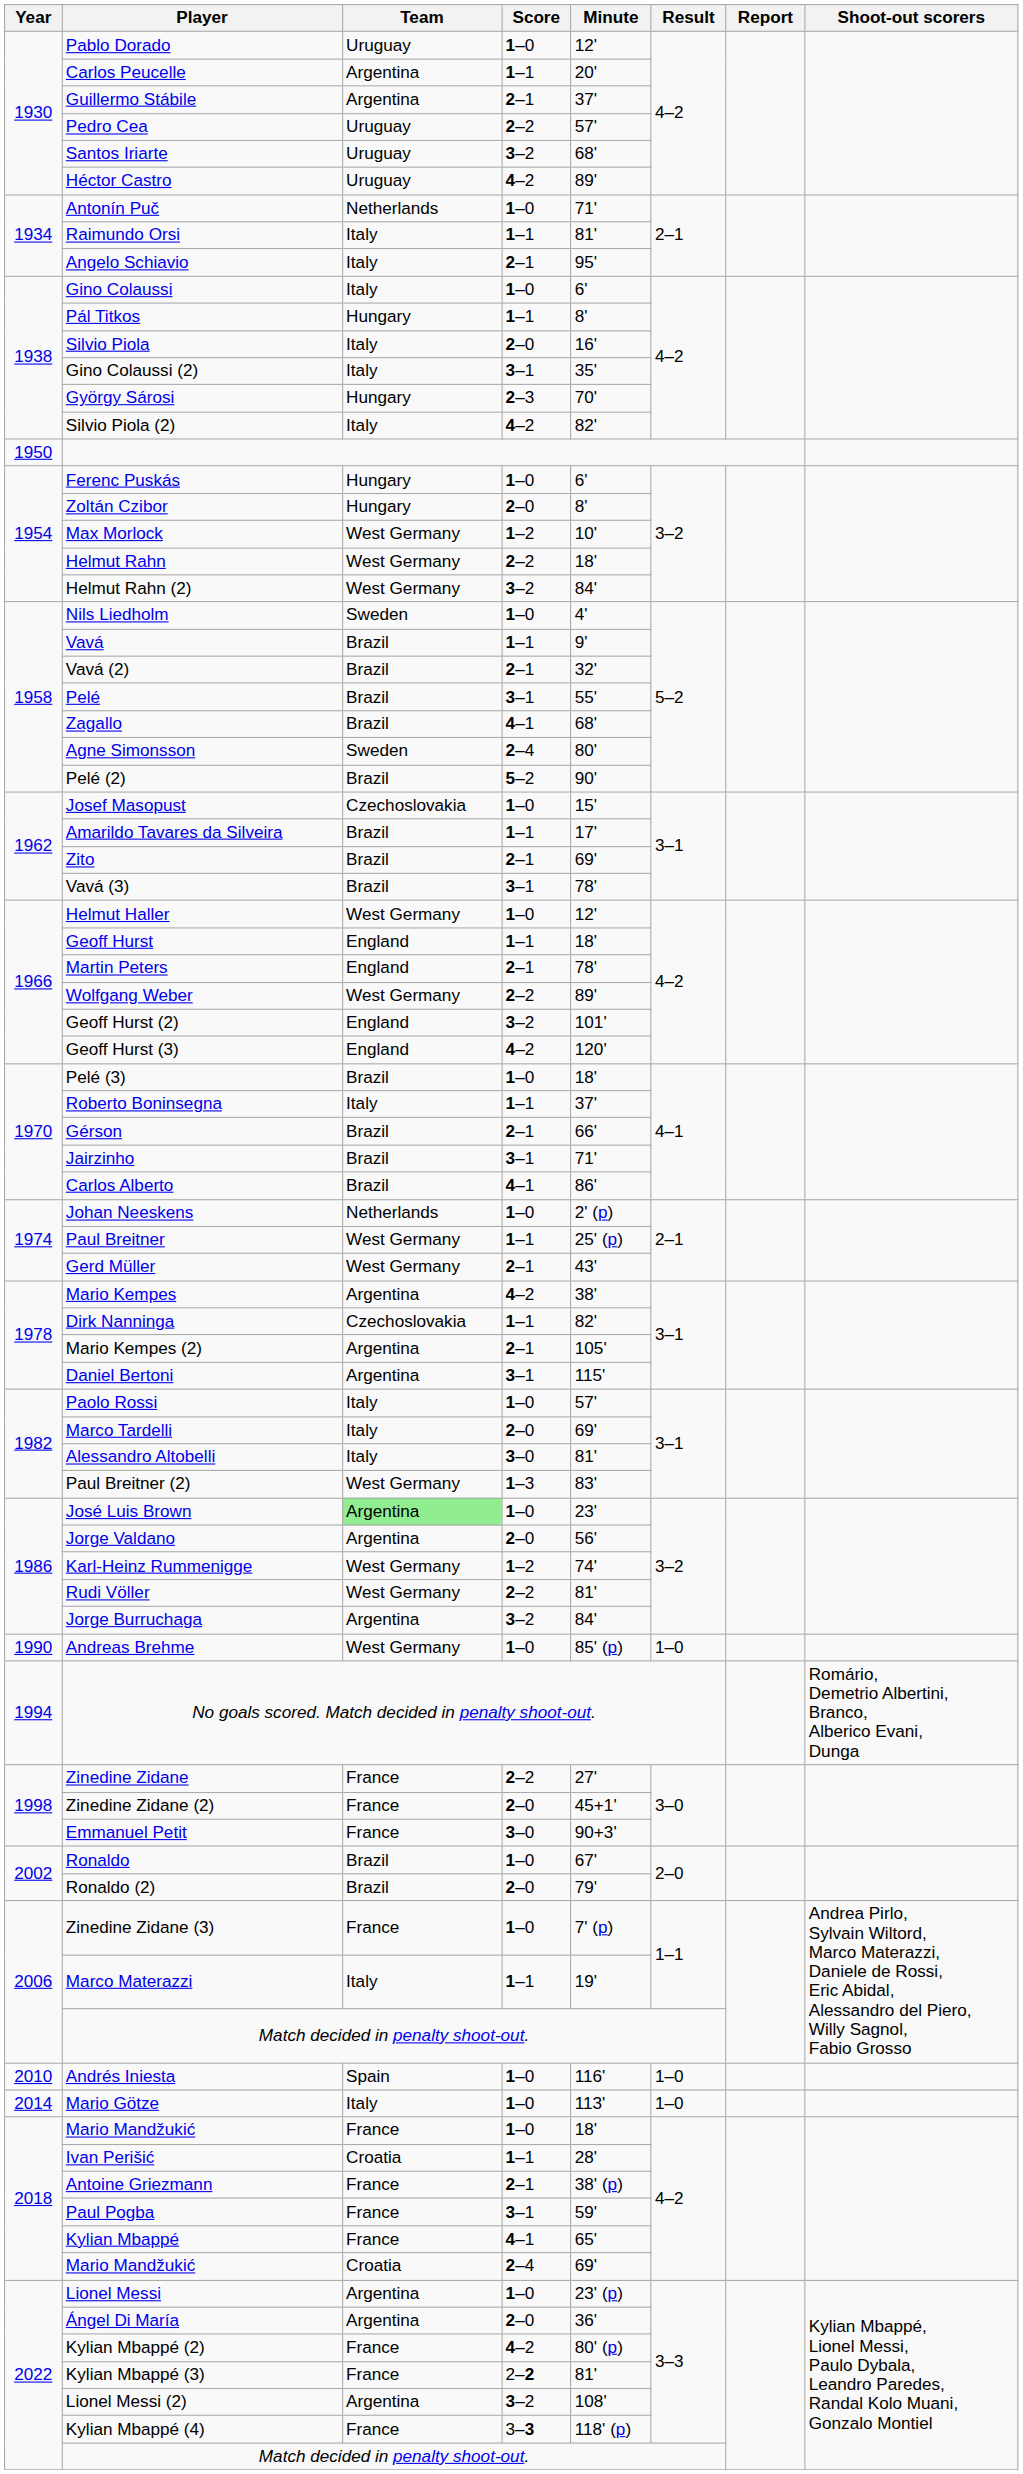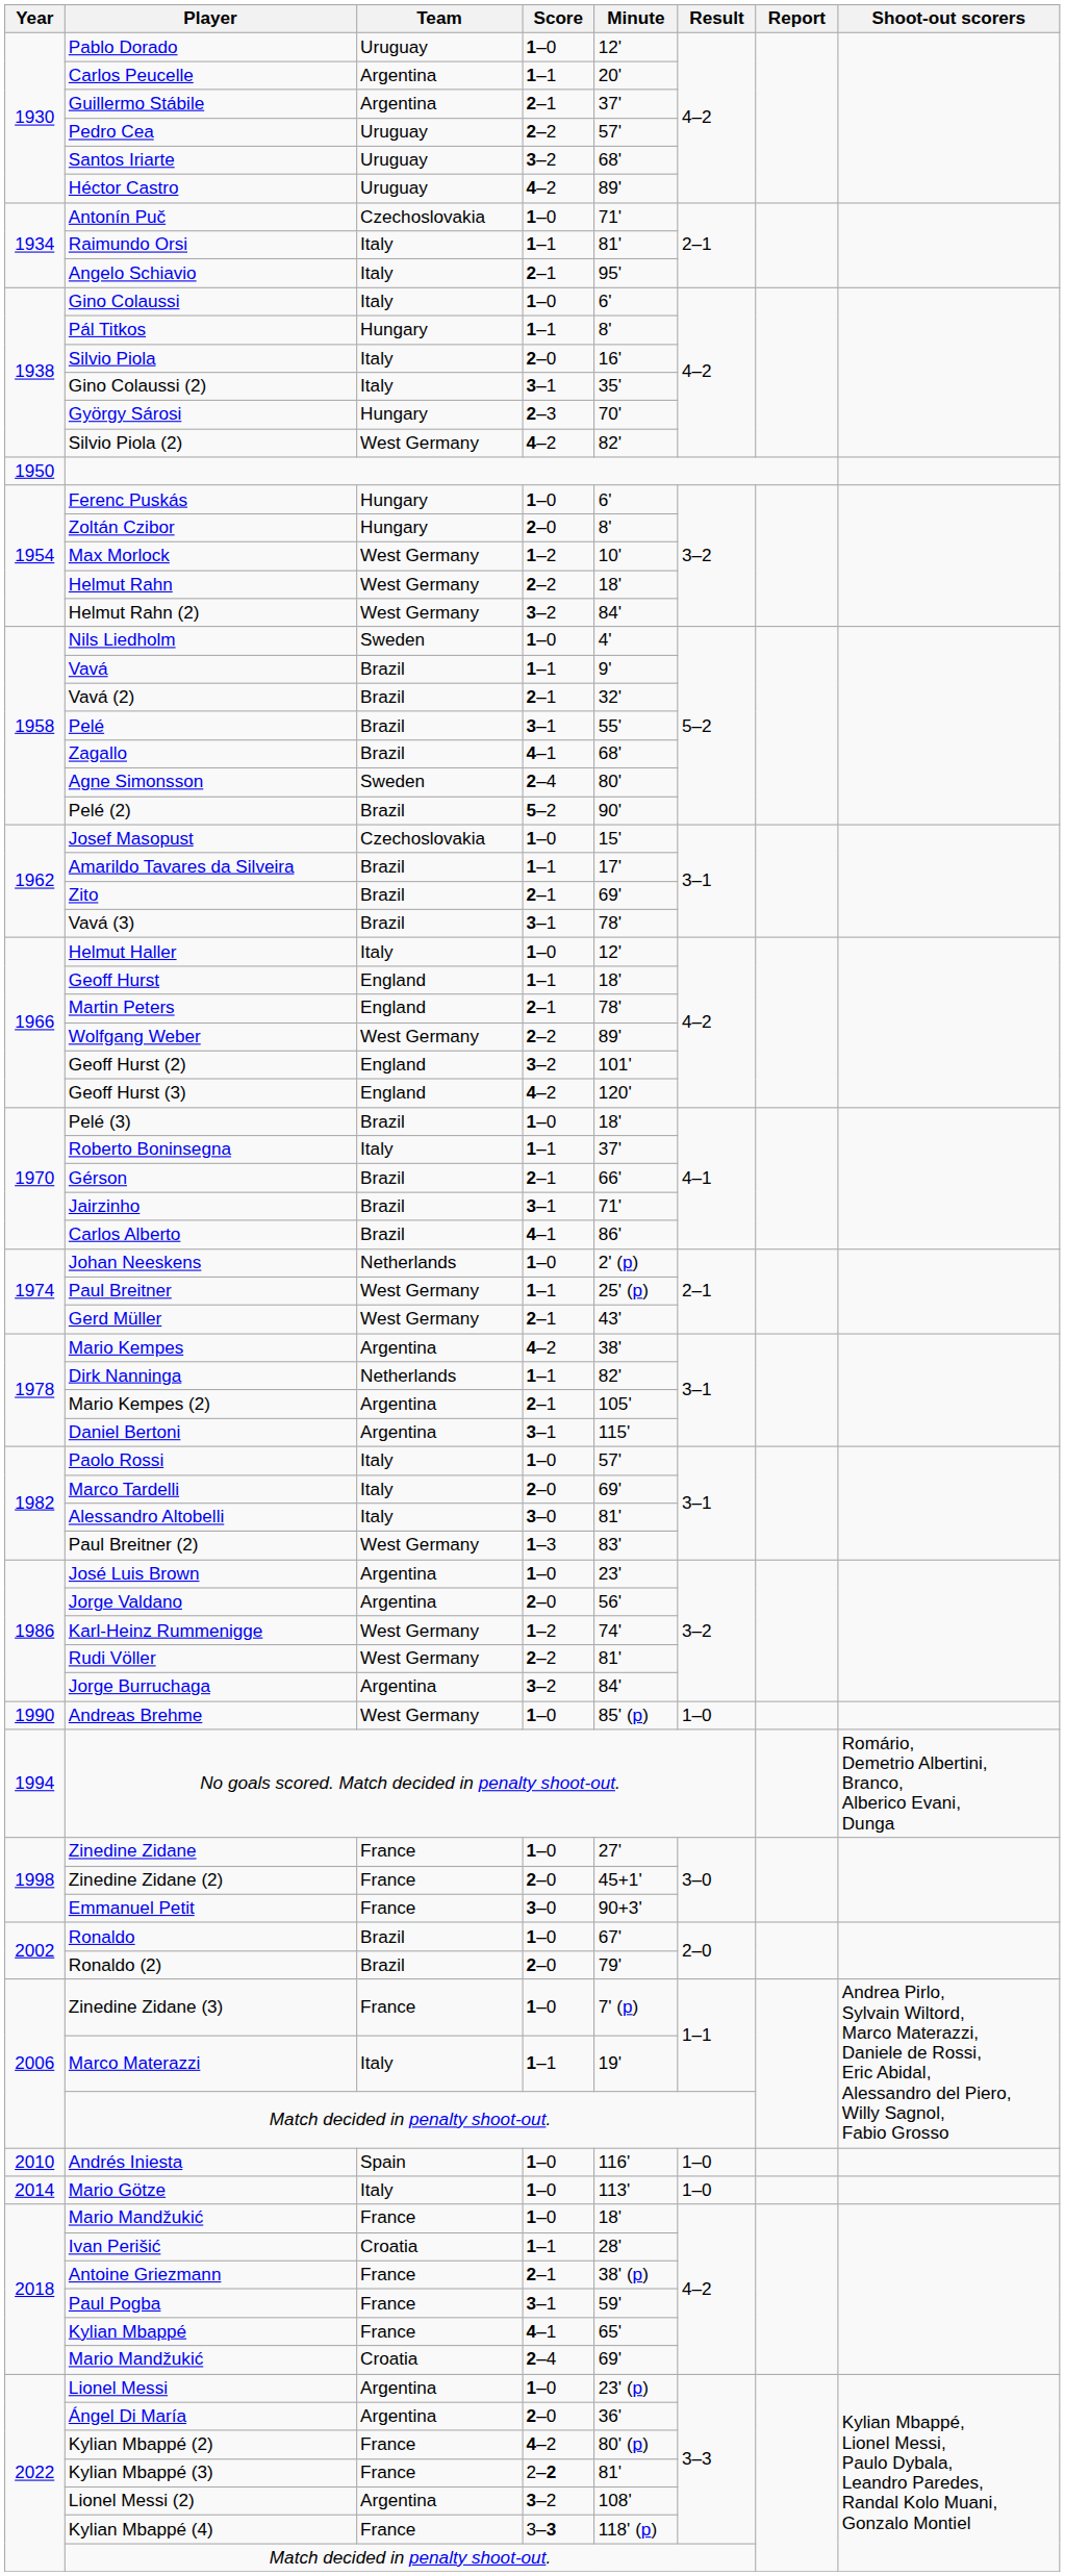Antonín Puč | Team: Netherlands -> Czechoslovakia
Silvio Piola (2) | Team: Italy -> West Germany
Helmut Haller | Team: West Germany -> Italy
Dirk Nanninga | Team: Czechoslovakia -> Netherlands
José Luis Brown | Team: lightgreen background -> no background
Zinedine Zidane | Score: 2–2 -> 1–0
